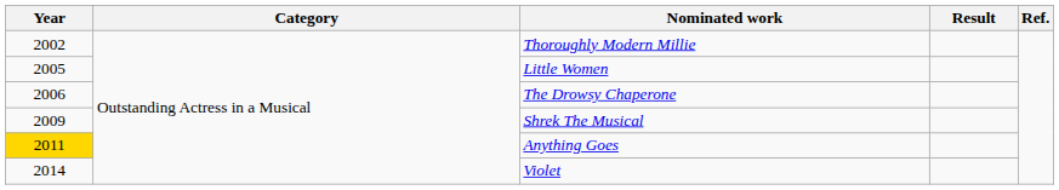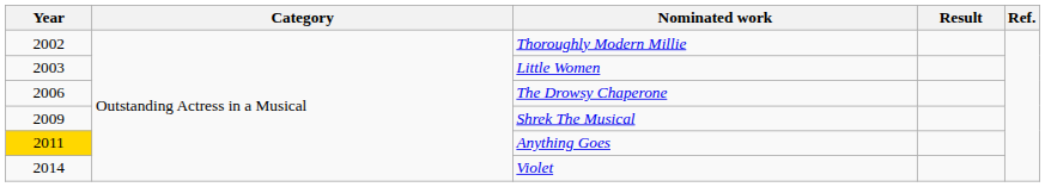Little Women | Year: 2005 -> 2003
